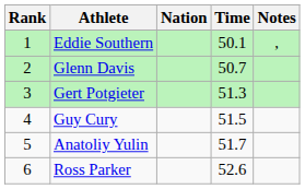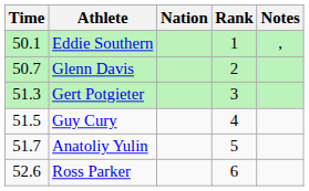columns swapped: Rank <-> Time
